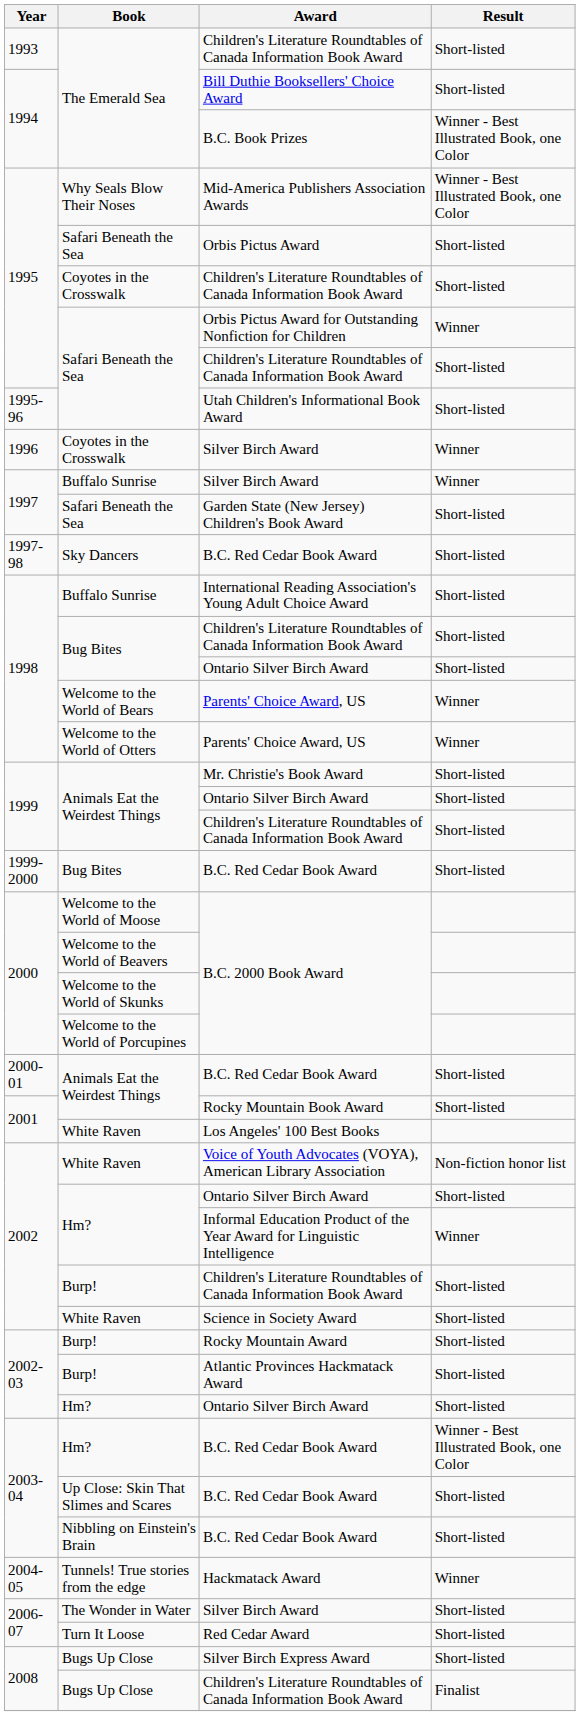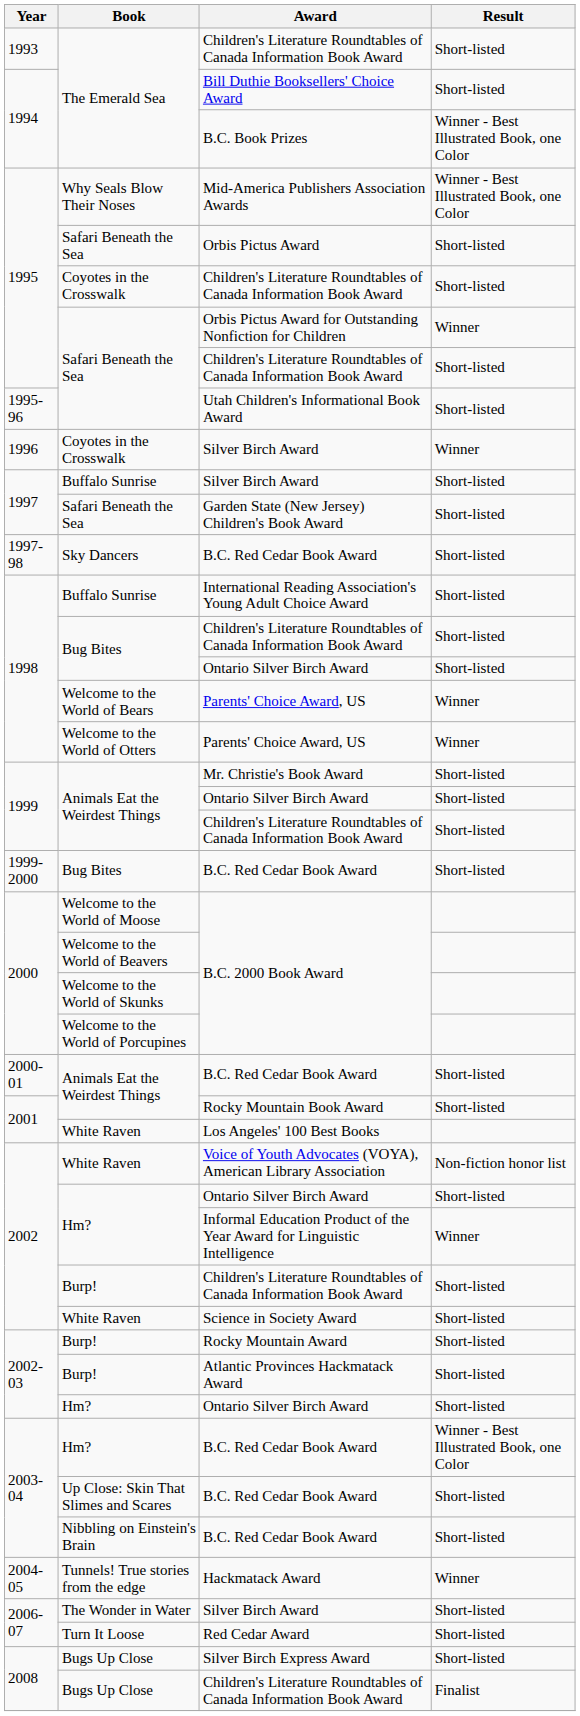Buffalo Sunrise / Silver Birch Award | Result: Winner -> Short-listed
